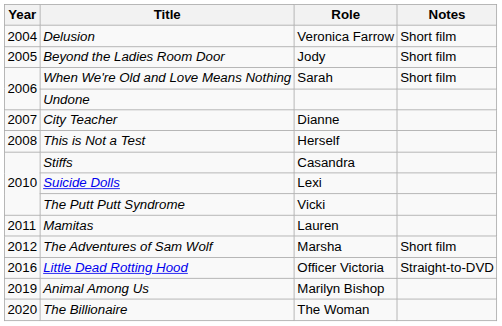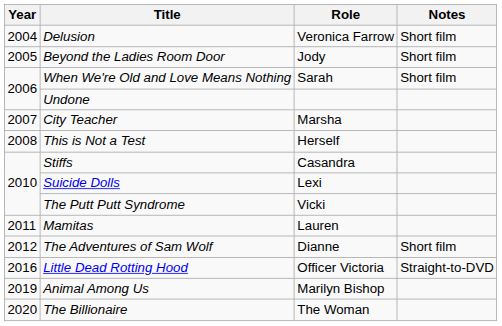City Teacher | Role: Dianne -> Marsha
The Adventures of Sam Wolf | Role: Marsha -> Dianne
